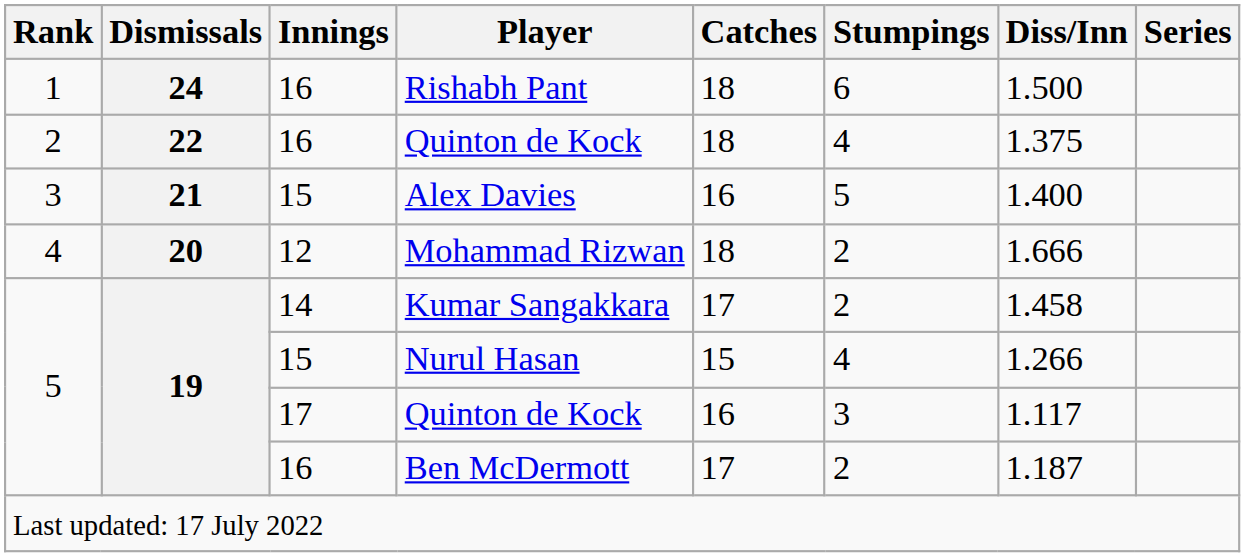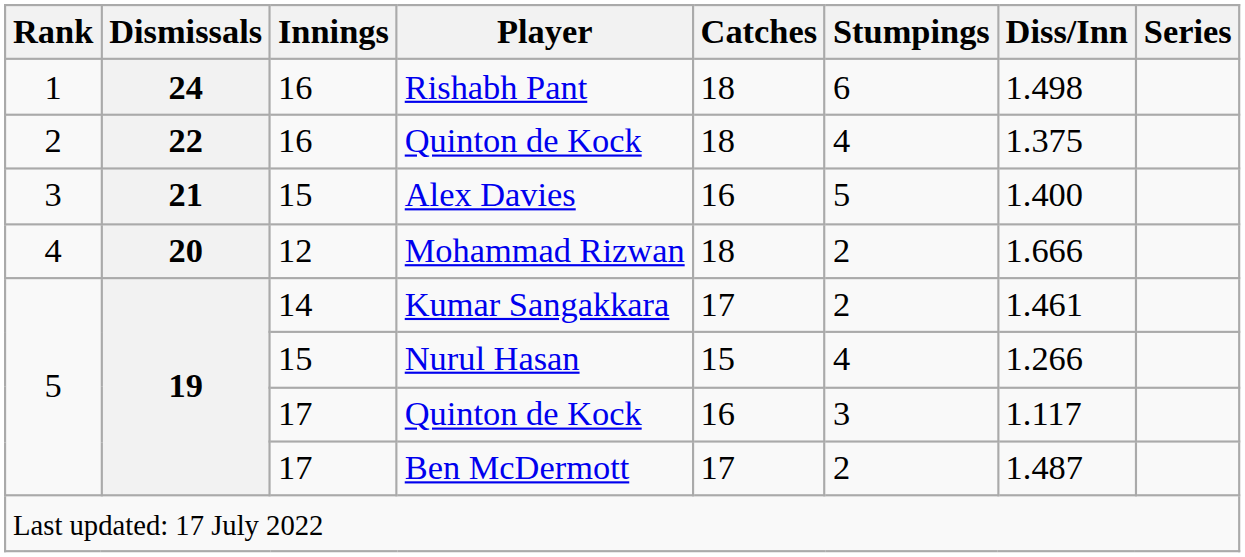Rishabh Pant | Diss/Inn: 1.500 -> 1.498
Kumar Sangakkara | Diss/Inn: 1.458 -> 1.461
Ben McDermott | Innings: 16 -> 17
Ben McDermott | Diss/Inn: 1.187 -> 1.487
